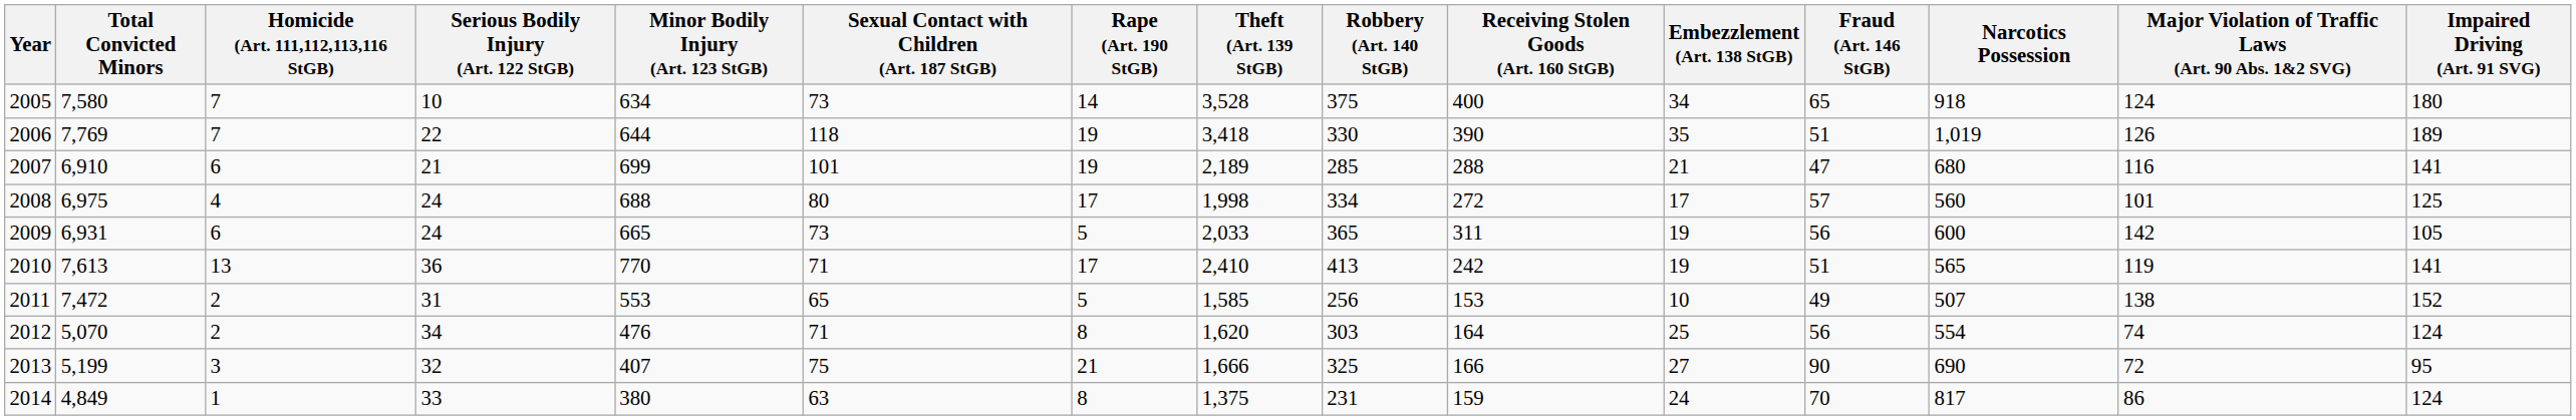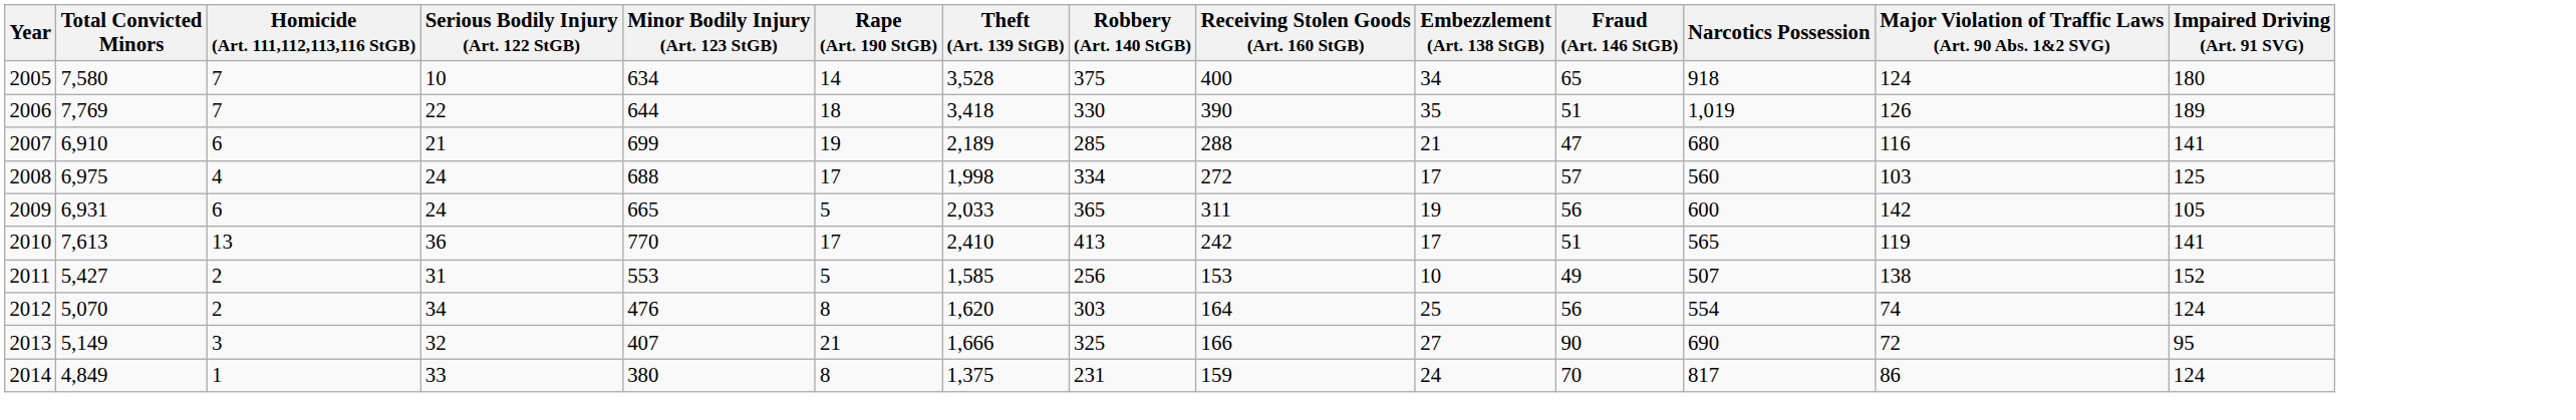- column: Sexual Contact with Children (Art. 187 StGB) | 73 | 118 | 101 | 80 | 73 | 71 | 65 | 71 | 75 | 63
2006 | Rape (Art. 190 StGB): 19 -> 18
2008 | Major Violation of Traffic Laws (Art. 90 Abs. 1&2 SVG): 101 -> 103
2010 | Embezzlement (Art. 138 StGB): 19 -> 17
2011 | Total Convicted Minors: 7,472 -> 5,427
2013 | Total Convicted Minors: 5,199 -> 5,149
